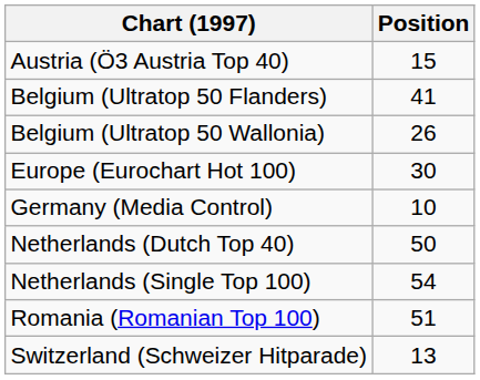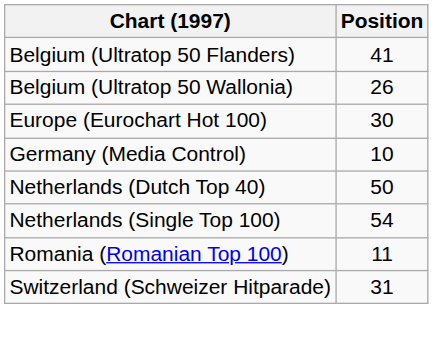- row: Austria (Ö3 Austria Top 40) | 15
Romania (Romanian Top 100) | Position: 51 -> 11
Switzerland (Schweizer Hitparade) | Position: 13 -> 31
